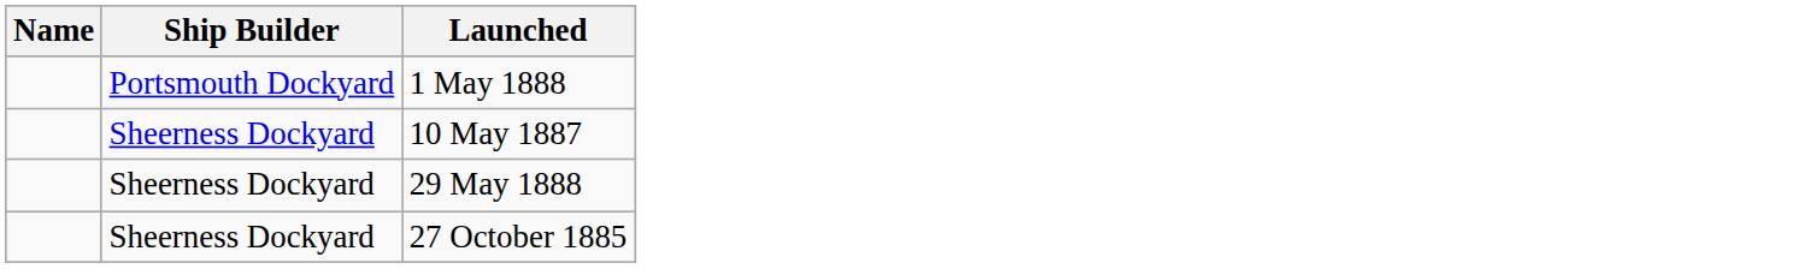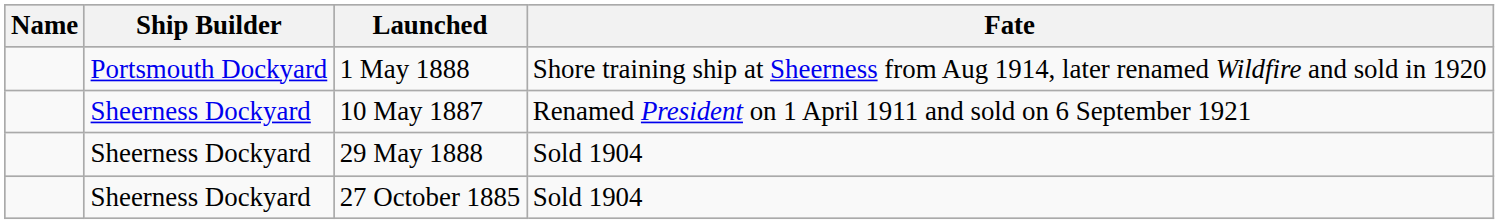+ column: Fate | Shore training ship at Sheerness from Aug 1914, later renamed Wildfire and sold in 1920 | Renamed President on 1 April 1911 and sold on 6 September 1921 | Sold 1904 | Sold 1904
